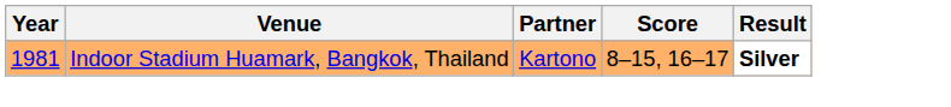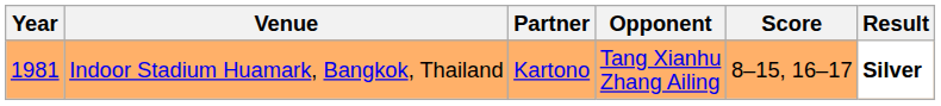+ column: Opponent | Tang Xianhu Zhang Ailing
